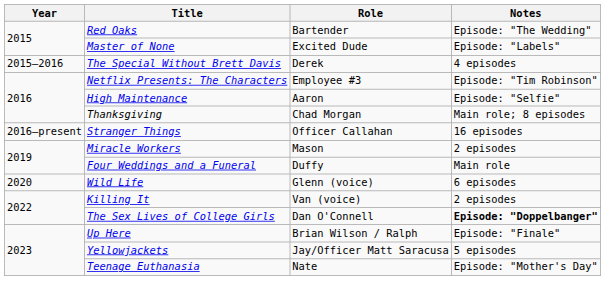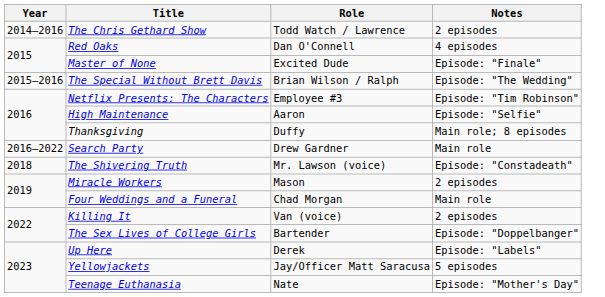+ row: 2014–2016 | The Chris Gethard Show | Todd Watch / Lawrence | 2 episodes
Red Oaks | Role: Bartender -> Dan O'Connell
Red Oaks | Notes: Episode: "The Wedding" -> 4 episodes
Master of None | Notes: Episode: "Labels" -> Episode: "Finale"
The Special Without Brett Davis | Role: Derek -> Brian Wilson / Ralph
The Special Without Brett Davis | Notes: 4 episodes -> Episode: "The Wedding"
Thanksgiving | Role: Chad Morgan -> Duffy
- row: 2016–present | Stranger Things | Officer Callahan | 16 episodes
+ row: 2016–2022 | Search Party | Drew Gardner | Main role
+ row: 2018 | The Shivering Truth | Mr. Lawson (voice) | Episode: "Constadeath"
Four Weddings and a Funeral | Role: Duffy -> Chad Morgan
- row: 2020 | Wild Life | Glenn (voice) | 6 episodes
The Sex Lives of College Girls | Role: Dan O'Connell -> Bartender
The Sex Lives of College Girls | Notes: bold -> normal
Up Here | Role: Brian Wilson / Ralph -> Derek
Up Here | Notes: Episode: "Finale" -> Episode: "Labels"
